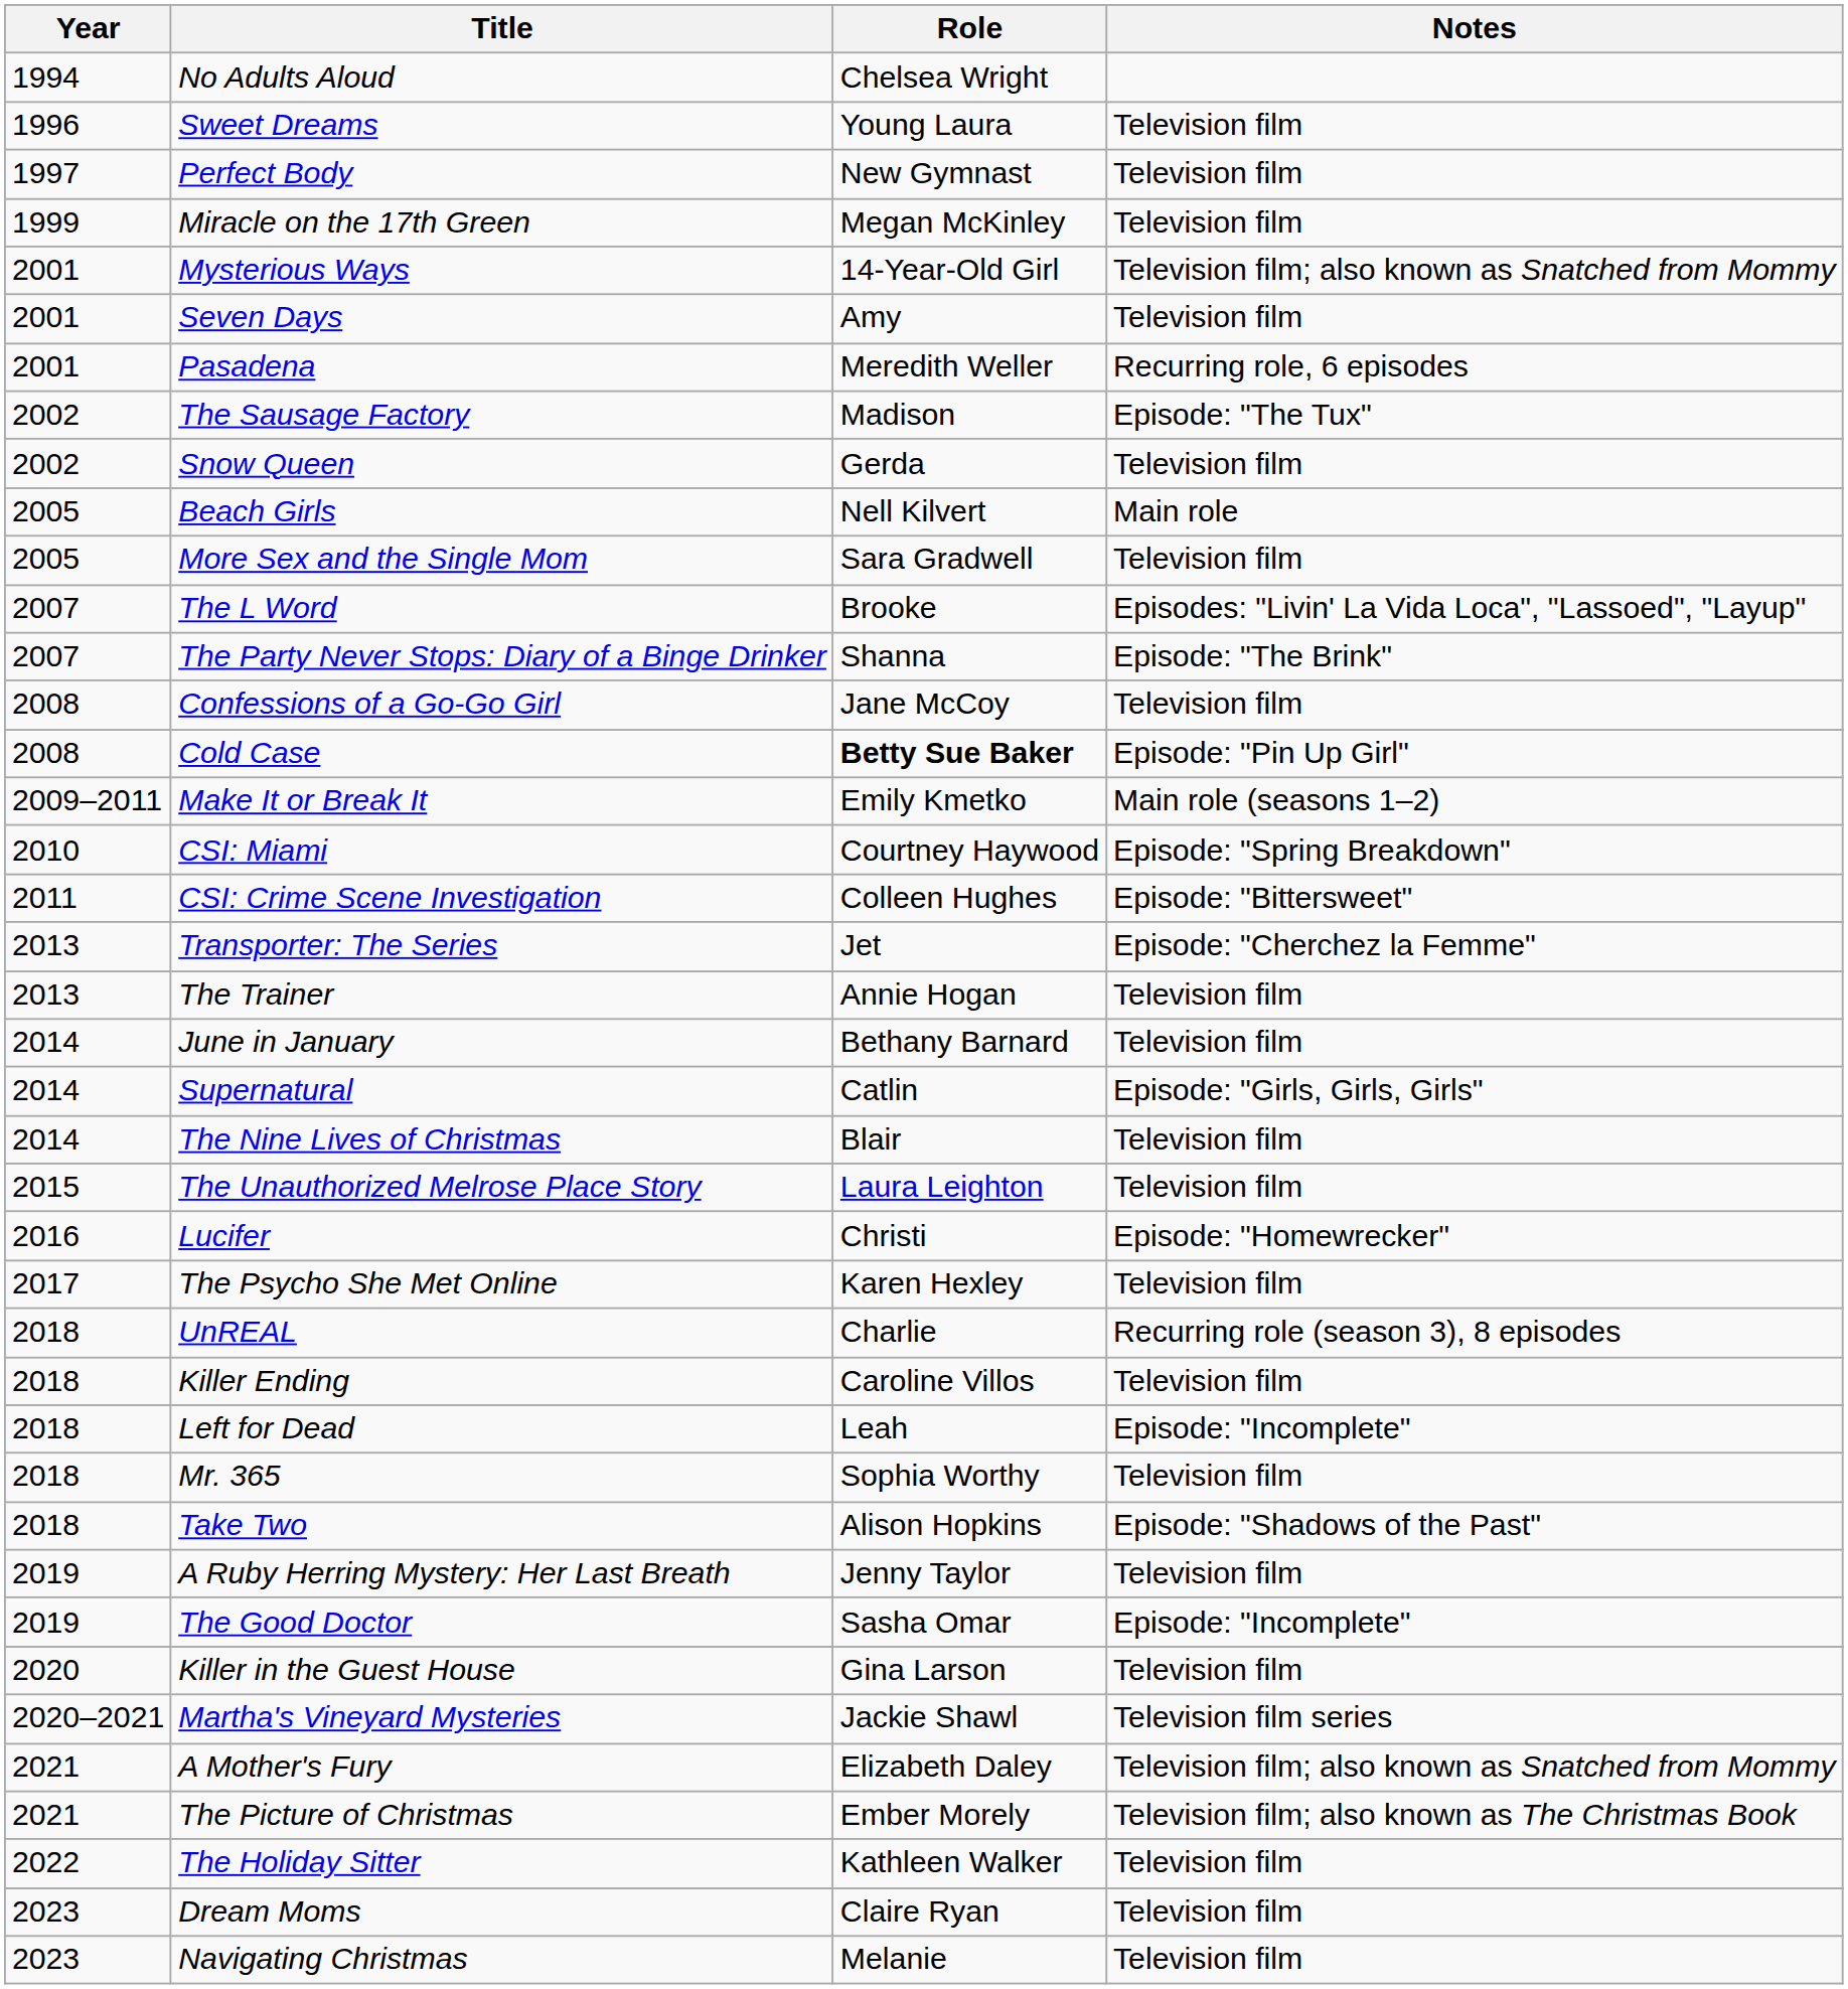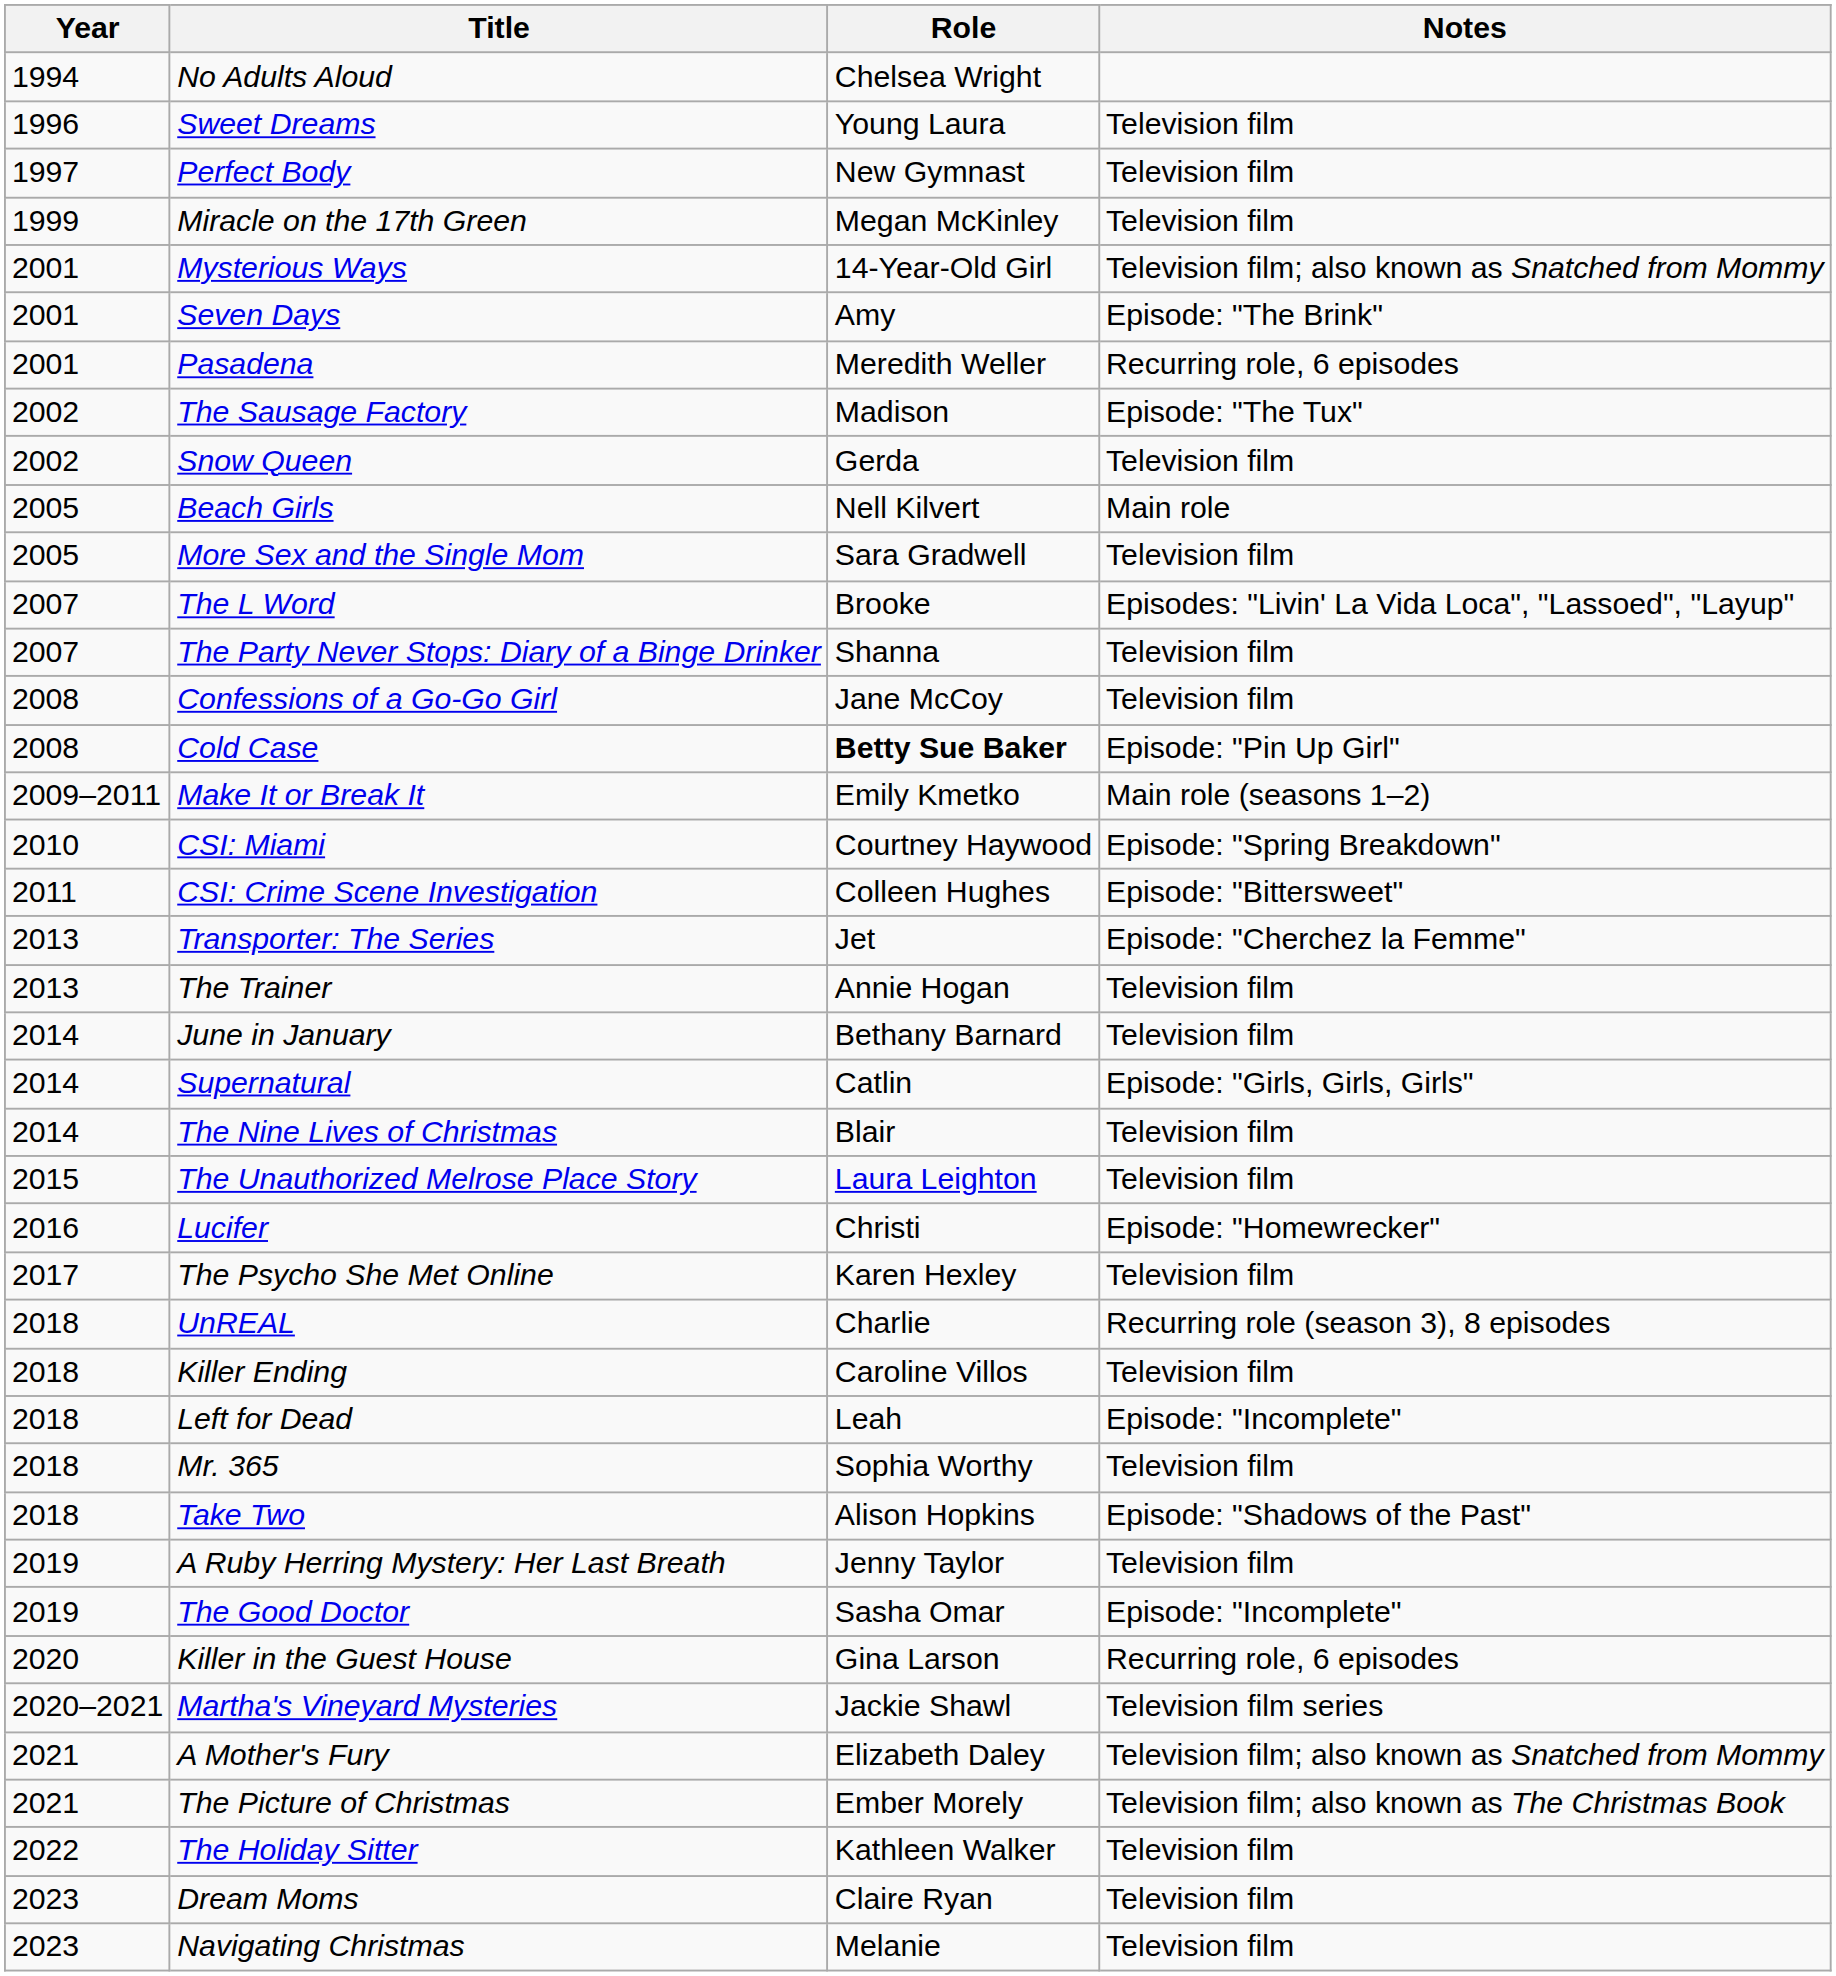Seven Days | Notes: Television film -> Episode: "The Brink"
The Party Never Stops: Diary of a Binge Drinker | Notes: Episode: "The Brink" -> Television film
Killer in the Guest House | Notes: Television film -> Recurring role, 6 episodes
